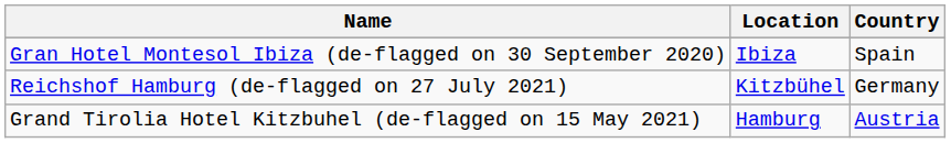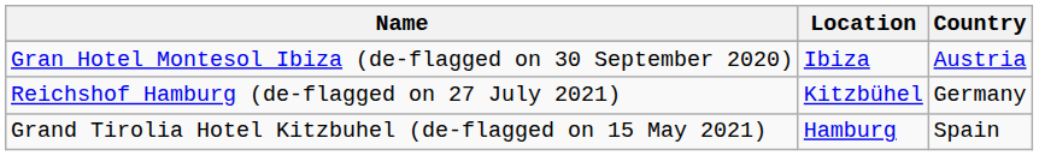Gran Hotel Montesol Ibiza (de-flagged on 30 September 2020) | Country: Spain -> Austria
Grand Tirolia Hotel Kitzbuhel (de-flagged on 15 May 2021) | Country: Austria -> Spain
